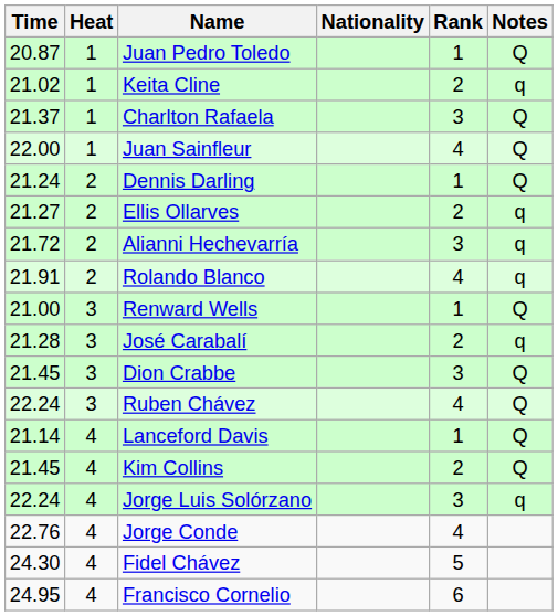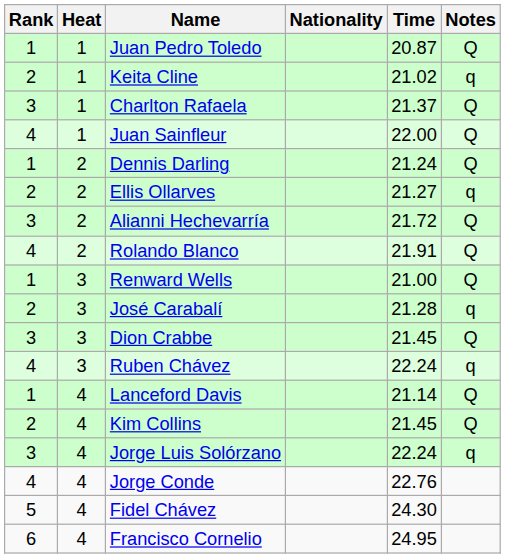columns swapped: Rank <-> Time
Alianni Hechevarría | Notes: q -> Q
Rolando Blanco | Notes: q -> Q
Ruben Chávez | Notes: Q -> q
